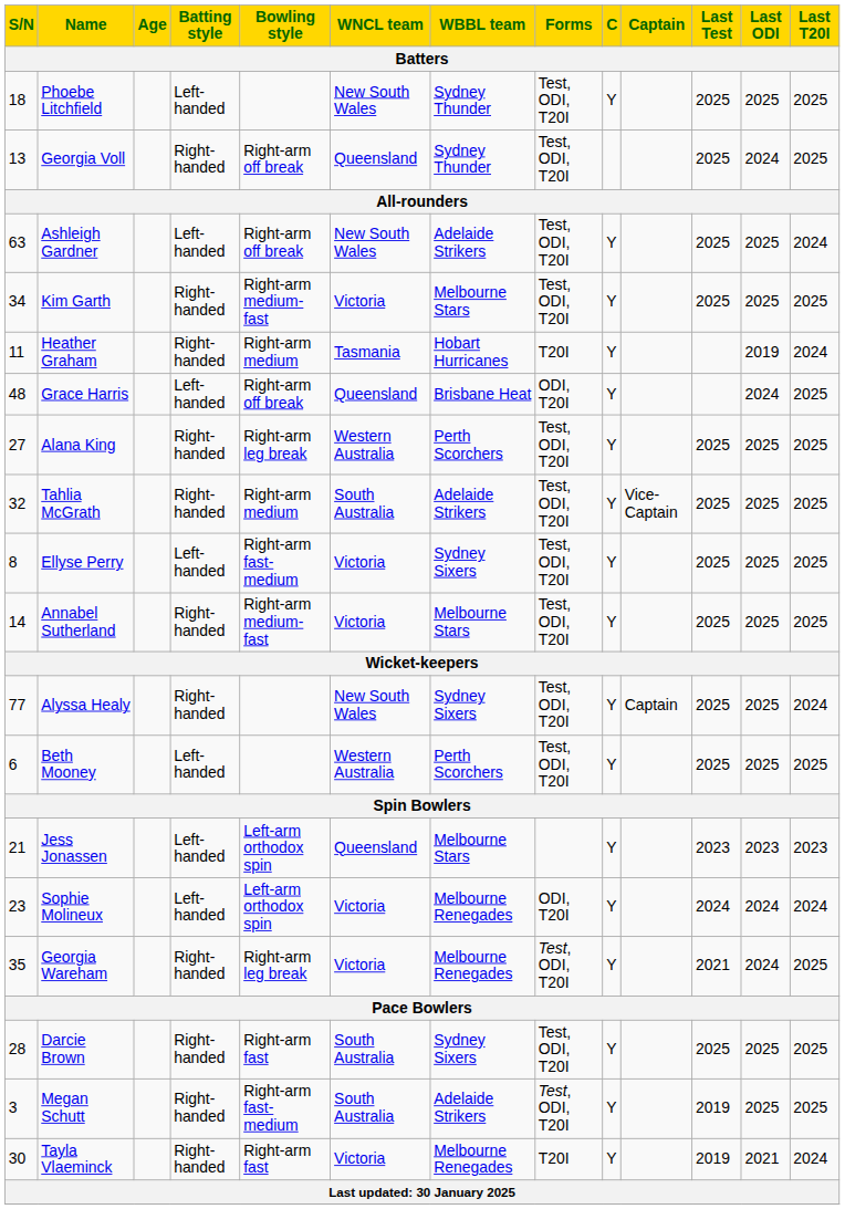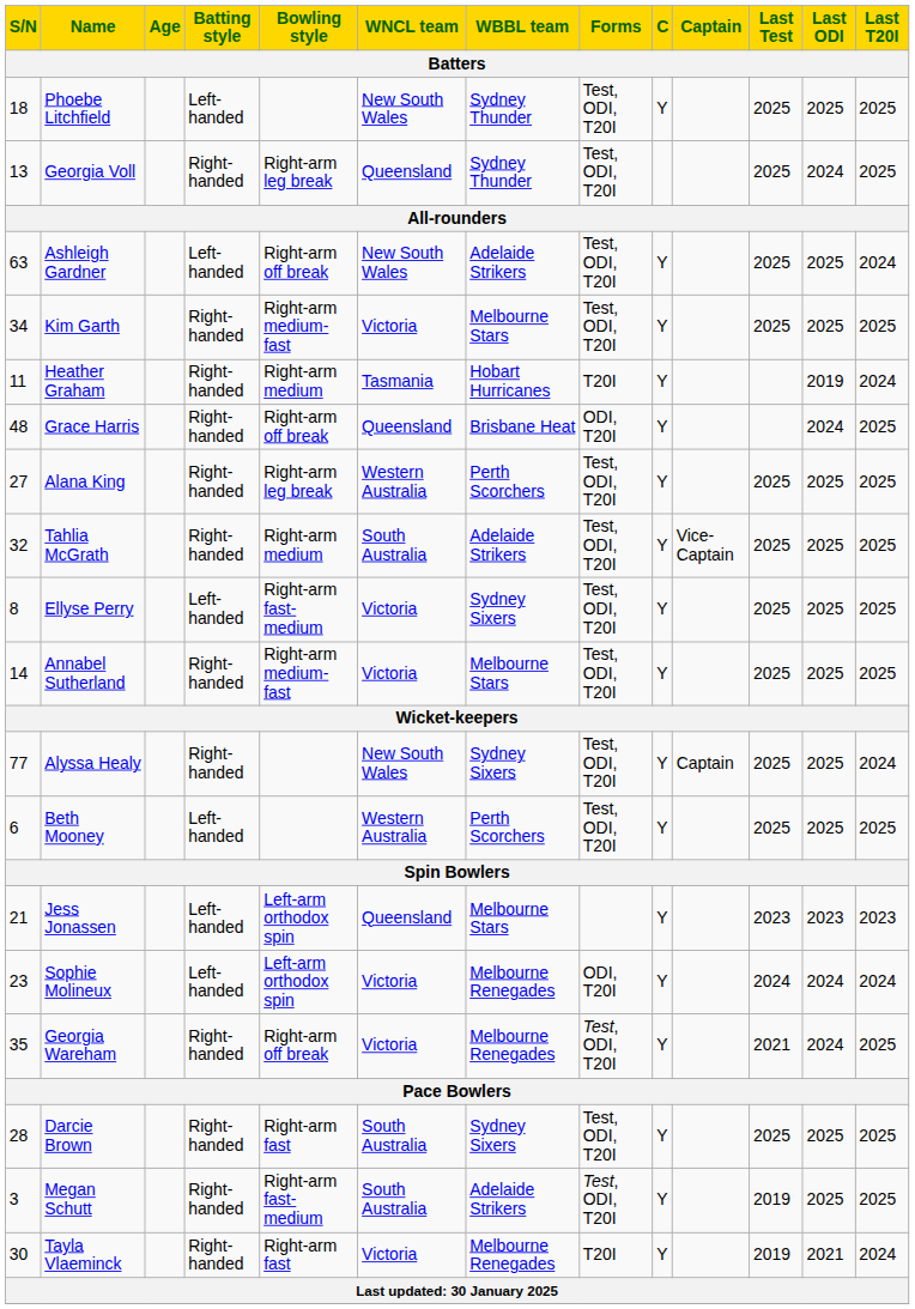Georgia Voll | Bowling style: Right-arm off break -> Right-arm leg break
Grace Harris | Batting style: Left-handed -> Right-handed
Georgia Wareham | Bowling style: Right-arm leg break -> Right-arm off break
